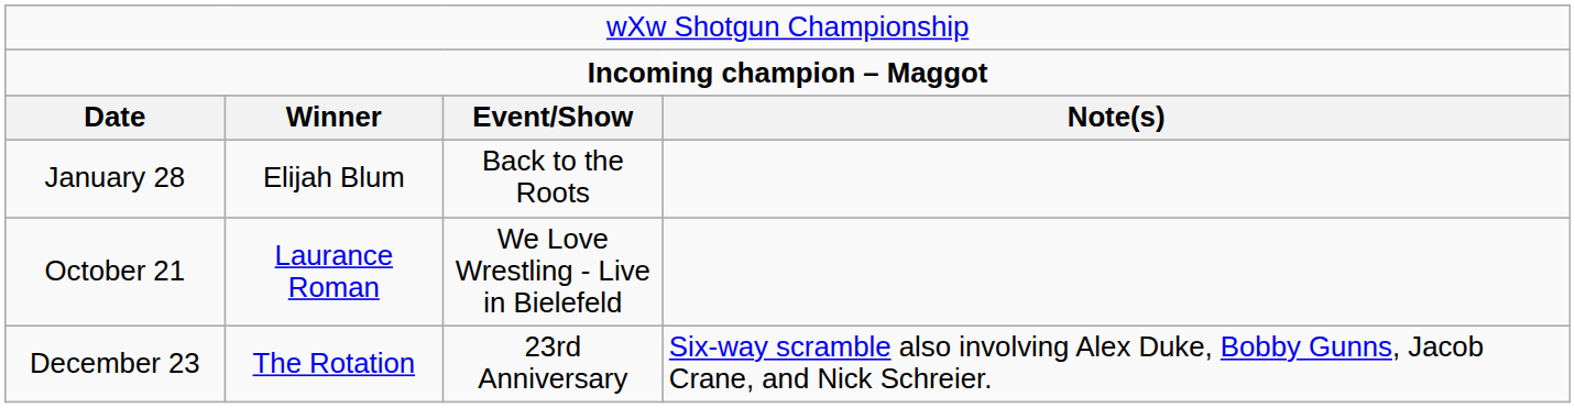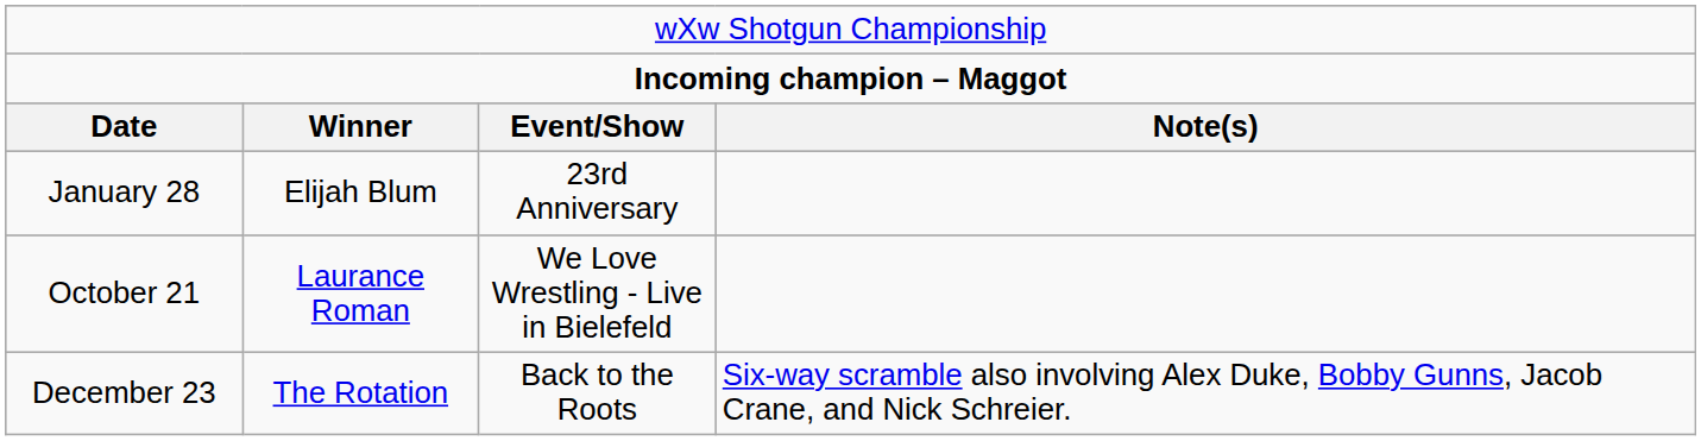January 28 | column 3: Back to the Roots -> 23rd Anniversary
December 23 | column 3: 23rd Anniversary -> Back to the Roots
